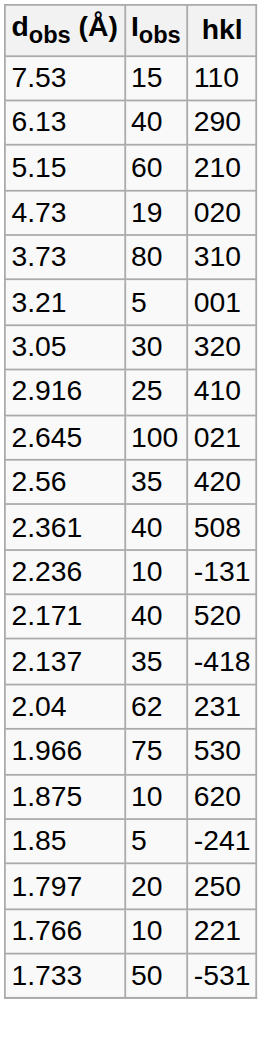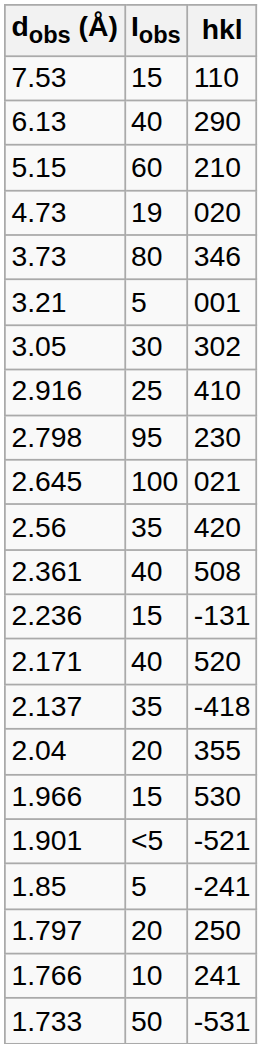3.73 | hkl: 310 -> 346
3.05 | hkl: 320 -> 302
+ row: 2.798 | 95 | 230
2.236 | Iobs: 10 -> 15
2.04 | Iobs: 62 -> 20
2.04 | hkl: 231 -> 355
1.966 | Iobs: 75 -> 15
+ row: 1.901 | <5 | -521
- row: 1.875 | 10 | 620
1.766 | hkl: 221 -> 241
